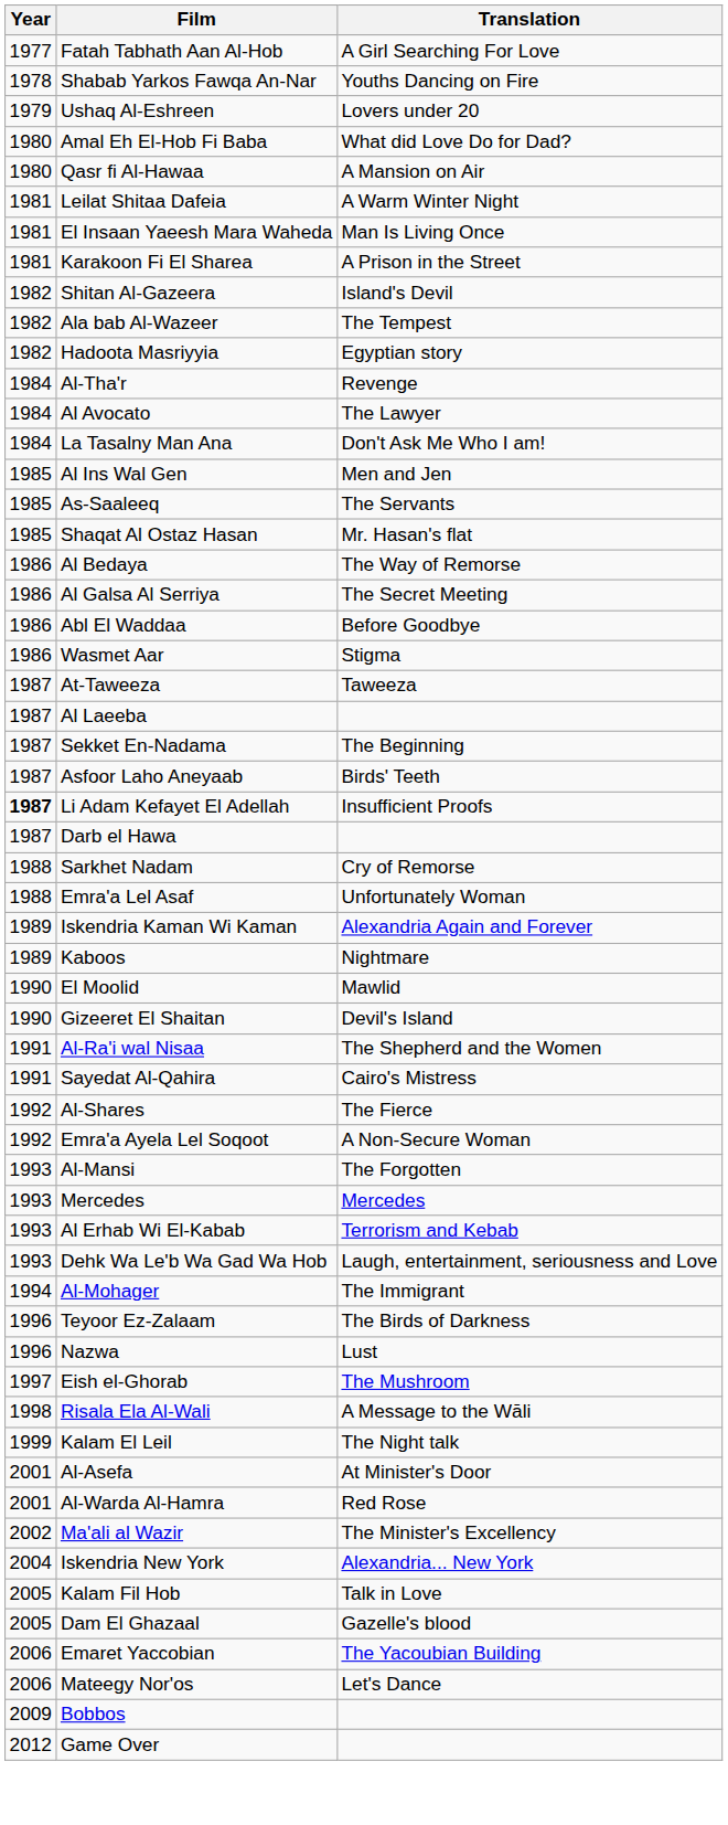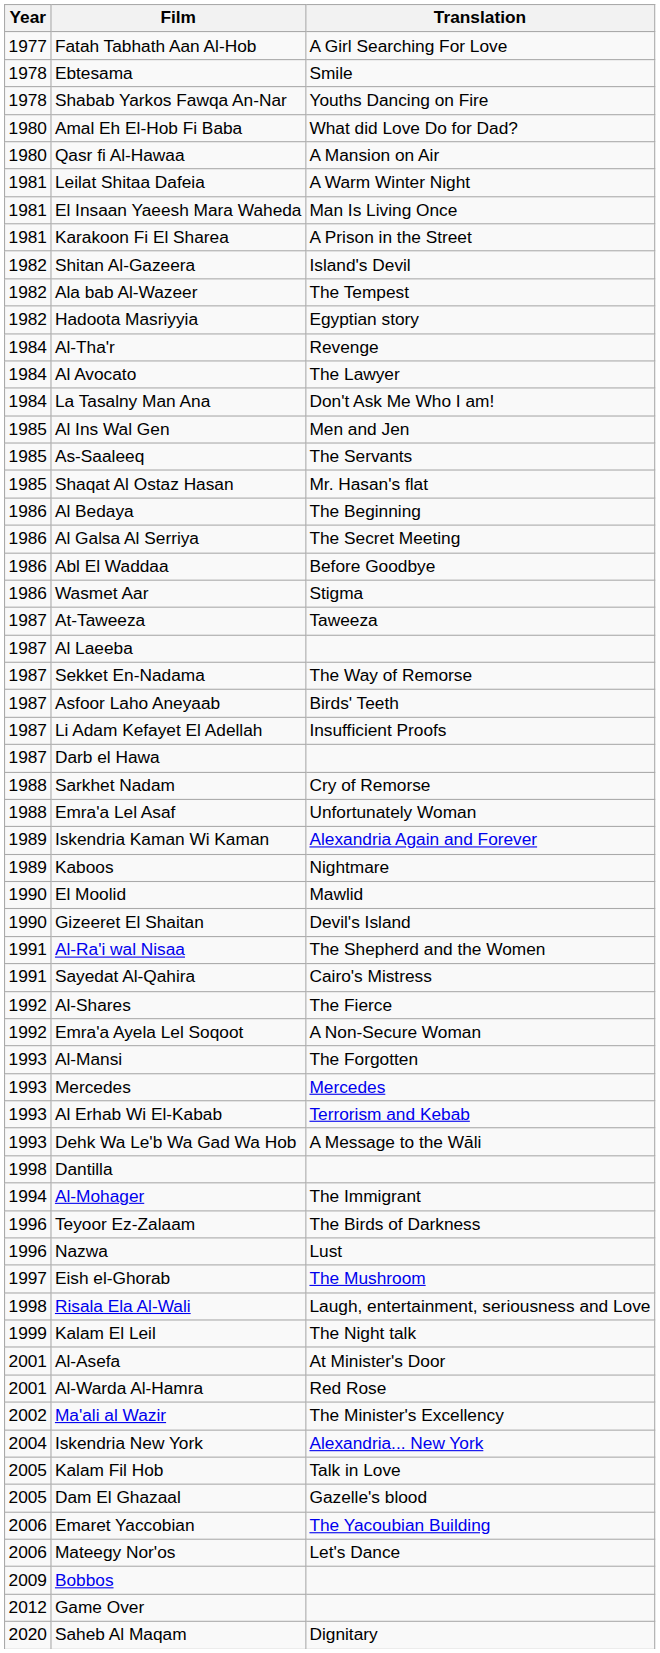+ row: 1978 | Ebtesama | Smile
- row: 1979 | Ushaq Al-Eshreen | Lovers under 20
Al Bedaya | Translation: The Way of Remorse -> The Beginning
Sekket En-Nadama | Translation: The Beginning -> The Way of Remorse
Li Adam Kefayet El Adellah | Year: bold -> normal
Dehk Wa Le'b Wa Gad Wa Hob | Translation: Laugh, entertainment, seriousness and Love -> A Message to the Wāli
+ row: 1998 | Dantilla
Risala Ela Al-Wali | Translation: A Message to the Wāli -> Laugh, entertainment, seriousness and Love
+ row: 2020 | Saheb Al Maqam | Dignitary
